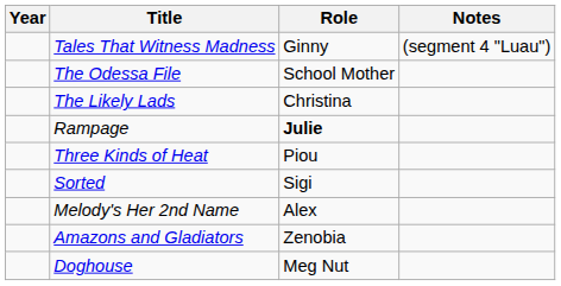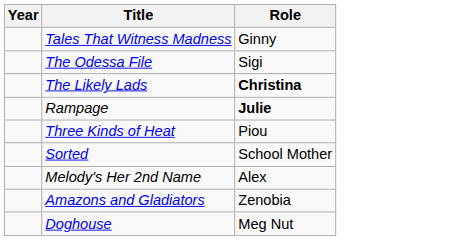- column: Notes | (segment 4 "Luau")
The Odessa File | Role: School Mother -> Sigi
The Likely Lads | Role: normal -> bold
Sorted | Role: Sigi -> School Mother
